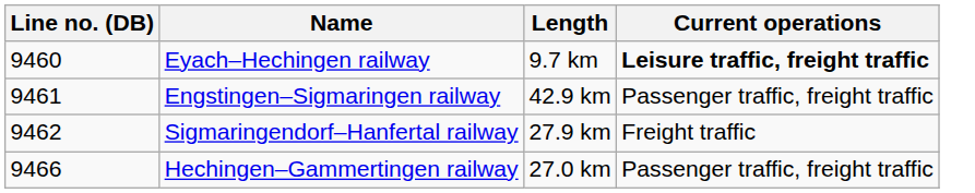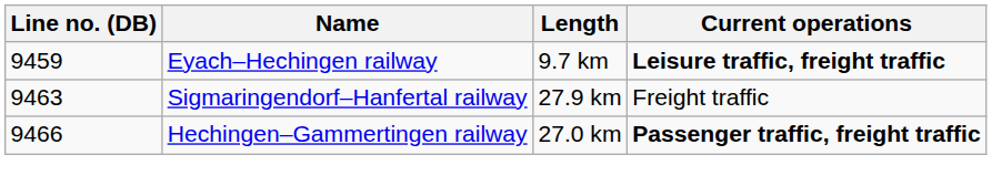Eyach–Hechingen railway | Line no. (DB): 9460 -> 9459
- row: 9461 | Engstingen–Sigmaringen railway | 42.9 km | Passenger traffic, freight traffic
Sigmaringendorf–Hanfertal railway | Line no. (DB): 9462 -> 9463
Hechingen–Gammertingen railway | Current operations: normal -> bold
